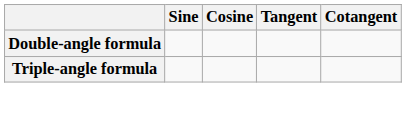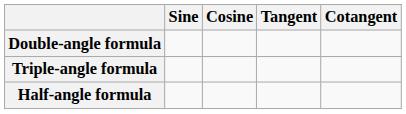+ row: Half-angle formula
